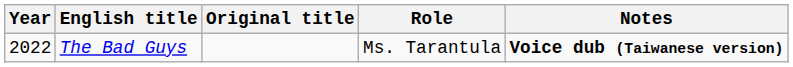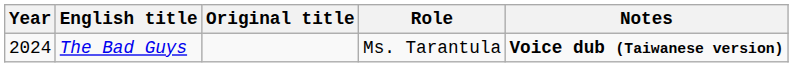The Bad Guys | Year: 2022 -> 2024
